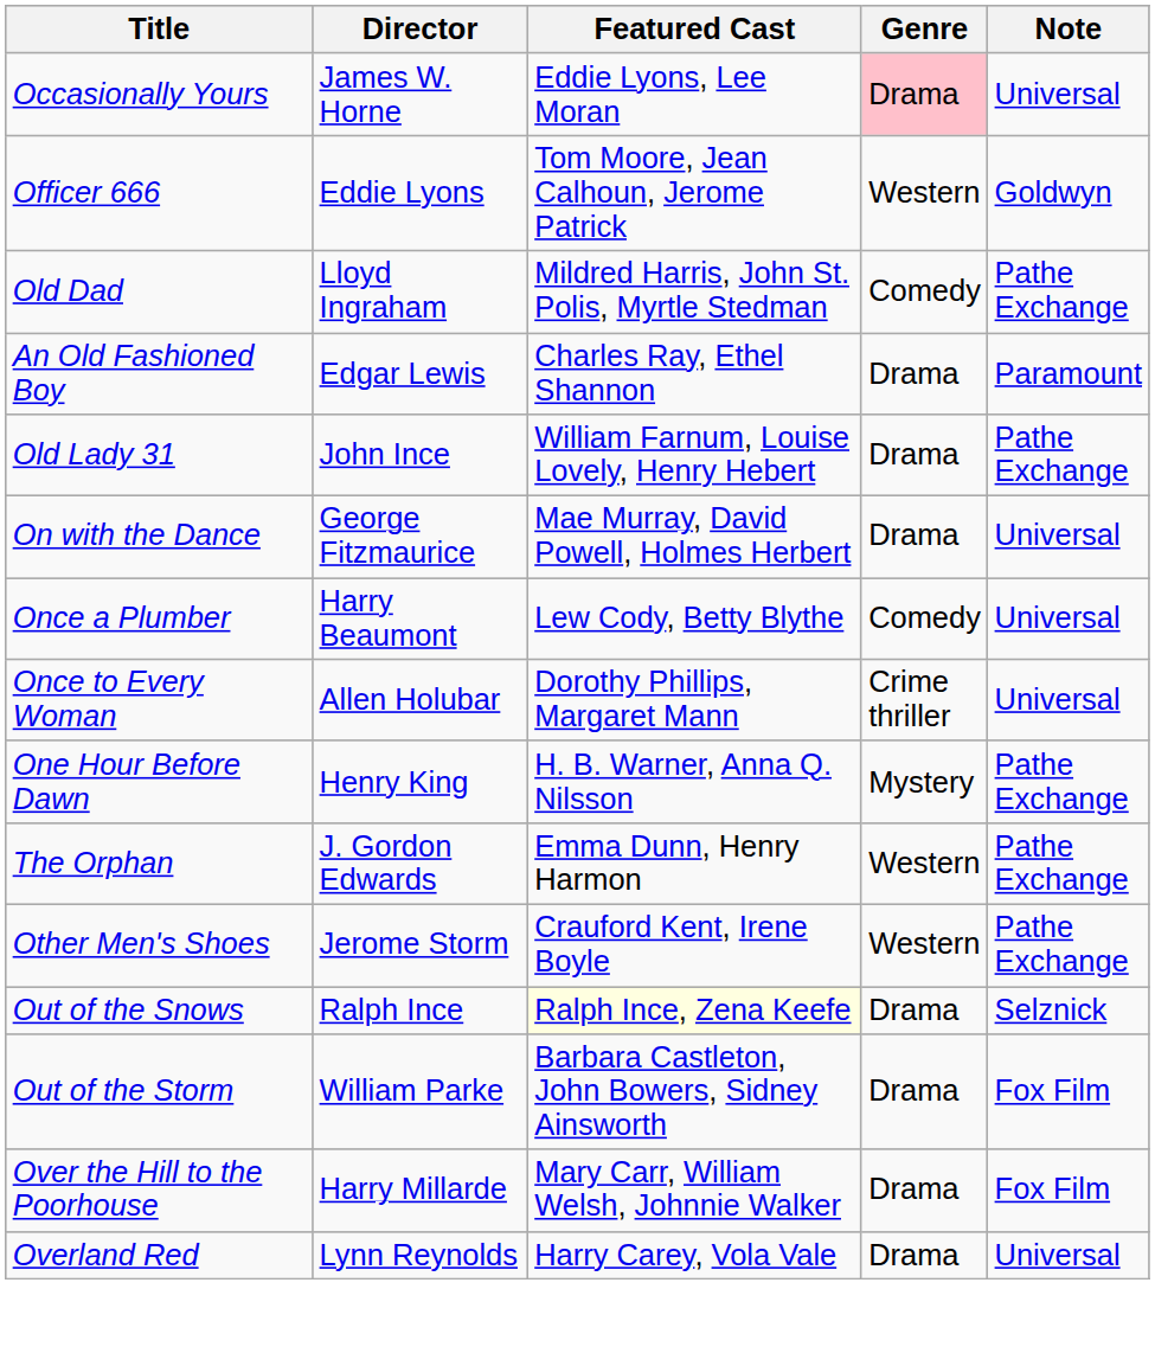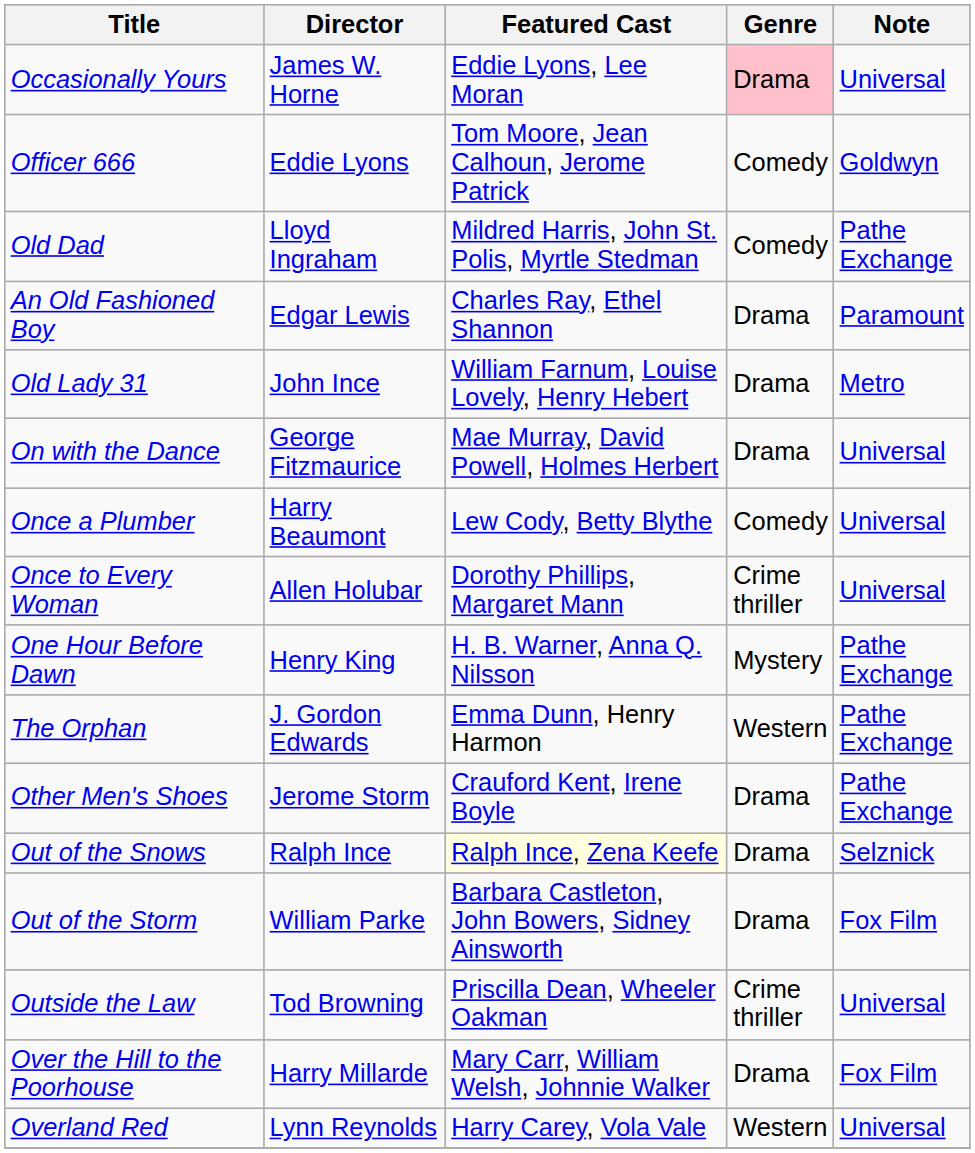Officer 666 | Genre: Western -> Comedy
Old Lady 31 | Note: Pathe Exchange -> Metro
Other Men's Shoes | Genre: Western -> Drama
+ row: Outside the Law | Tod Browning | Priscilla Dean, Wheeler Oakman | Crime thriller | Universal
Overland Red | Genre: Drama -> Western
